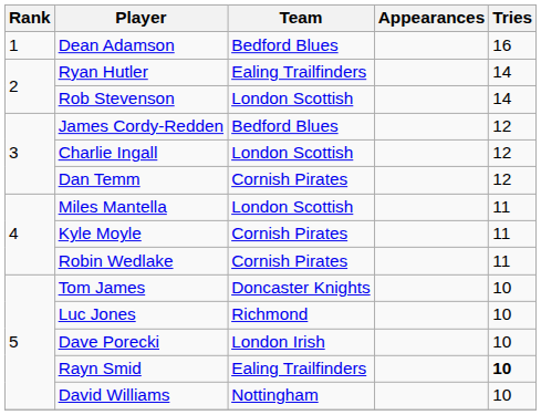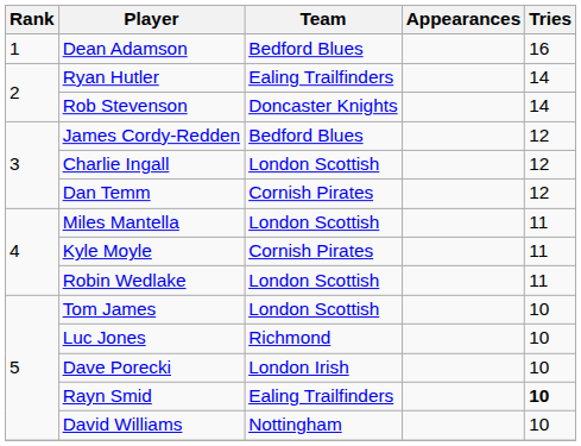Rob Stevenson | Team: London Scottish -> Doncaster Knights
Robin Wedlake | Team: Cornish Pirates -> London Scottish
Tom James | Team: Doncaster Knights -> London Scottish
